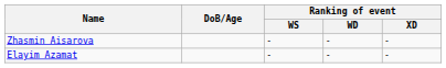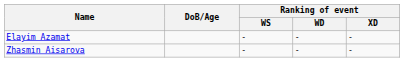rows swapped: Zhasmin Aisarova <-> Elayim Azamat
